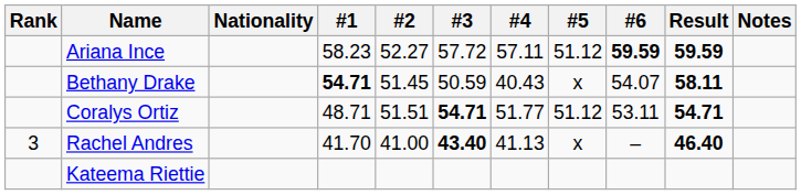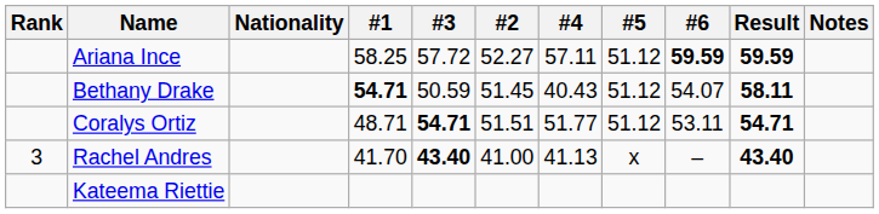columns swapped: #2 <-> #3
Ariana Ince | #1: 58.23 -> 58.25
Bethany Drake | #5: x -> 51.12
Rachel Andres | Result: 46.40 -> 43.40
